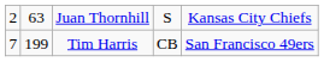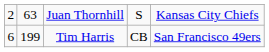Tim Harris | column 1: 7 -> 6
